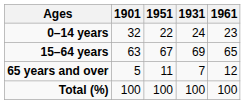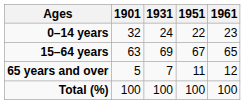columns swapped: 1931 <-> 1951
